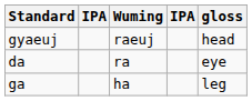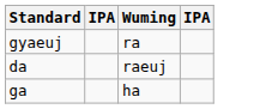- column: gloss | head | eye | leg
gyaeuj | Wuming: raeuj -> ra
da | Wuming: ra -> raeuj
